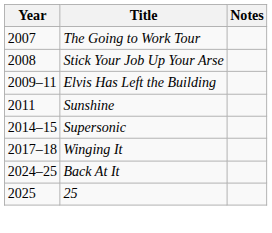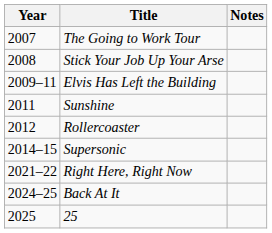+ row: 2012 | Rollercoaster
- row: 2017–18 | Winging It
+ row: 2021–22 | Right Here, Right Now
